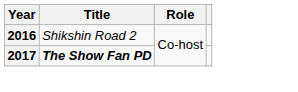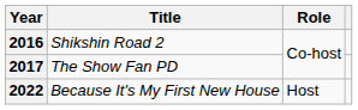2017 | Title: bold -> normal
+ row: 2022 | Because It's My First New House | Host
